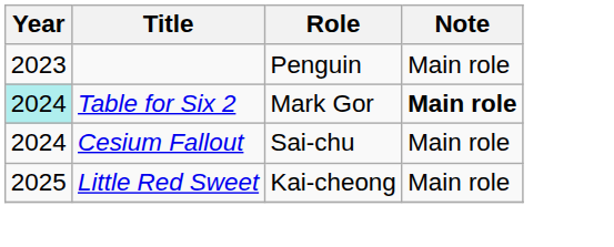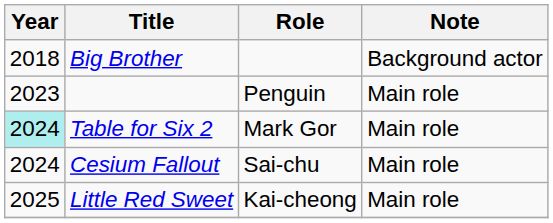+ row: 2018 | Big Brother | Background actor
Table for Six 2 | Note: bold -> normal
